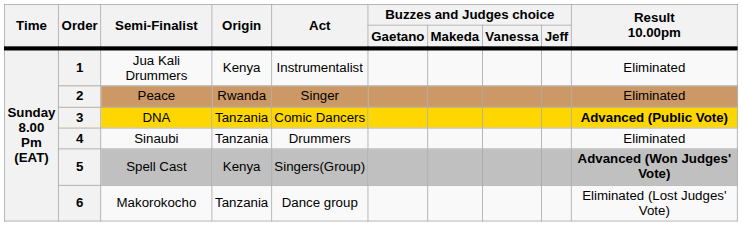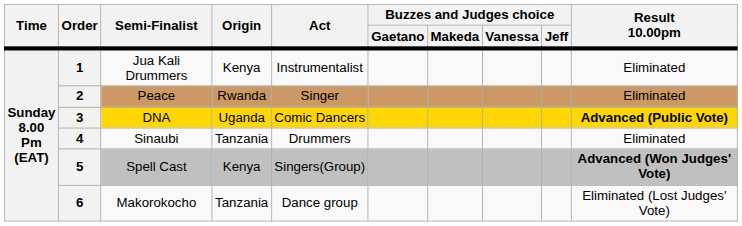3 | Origin: Tanzania -> Uganda
